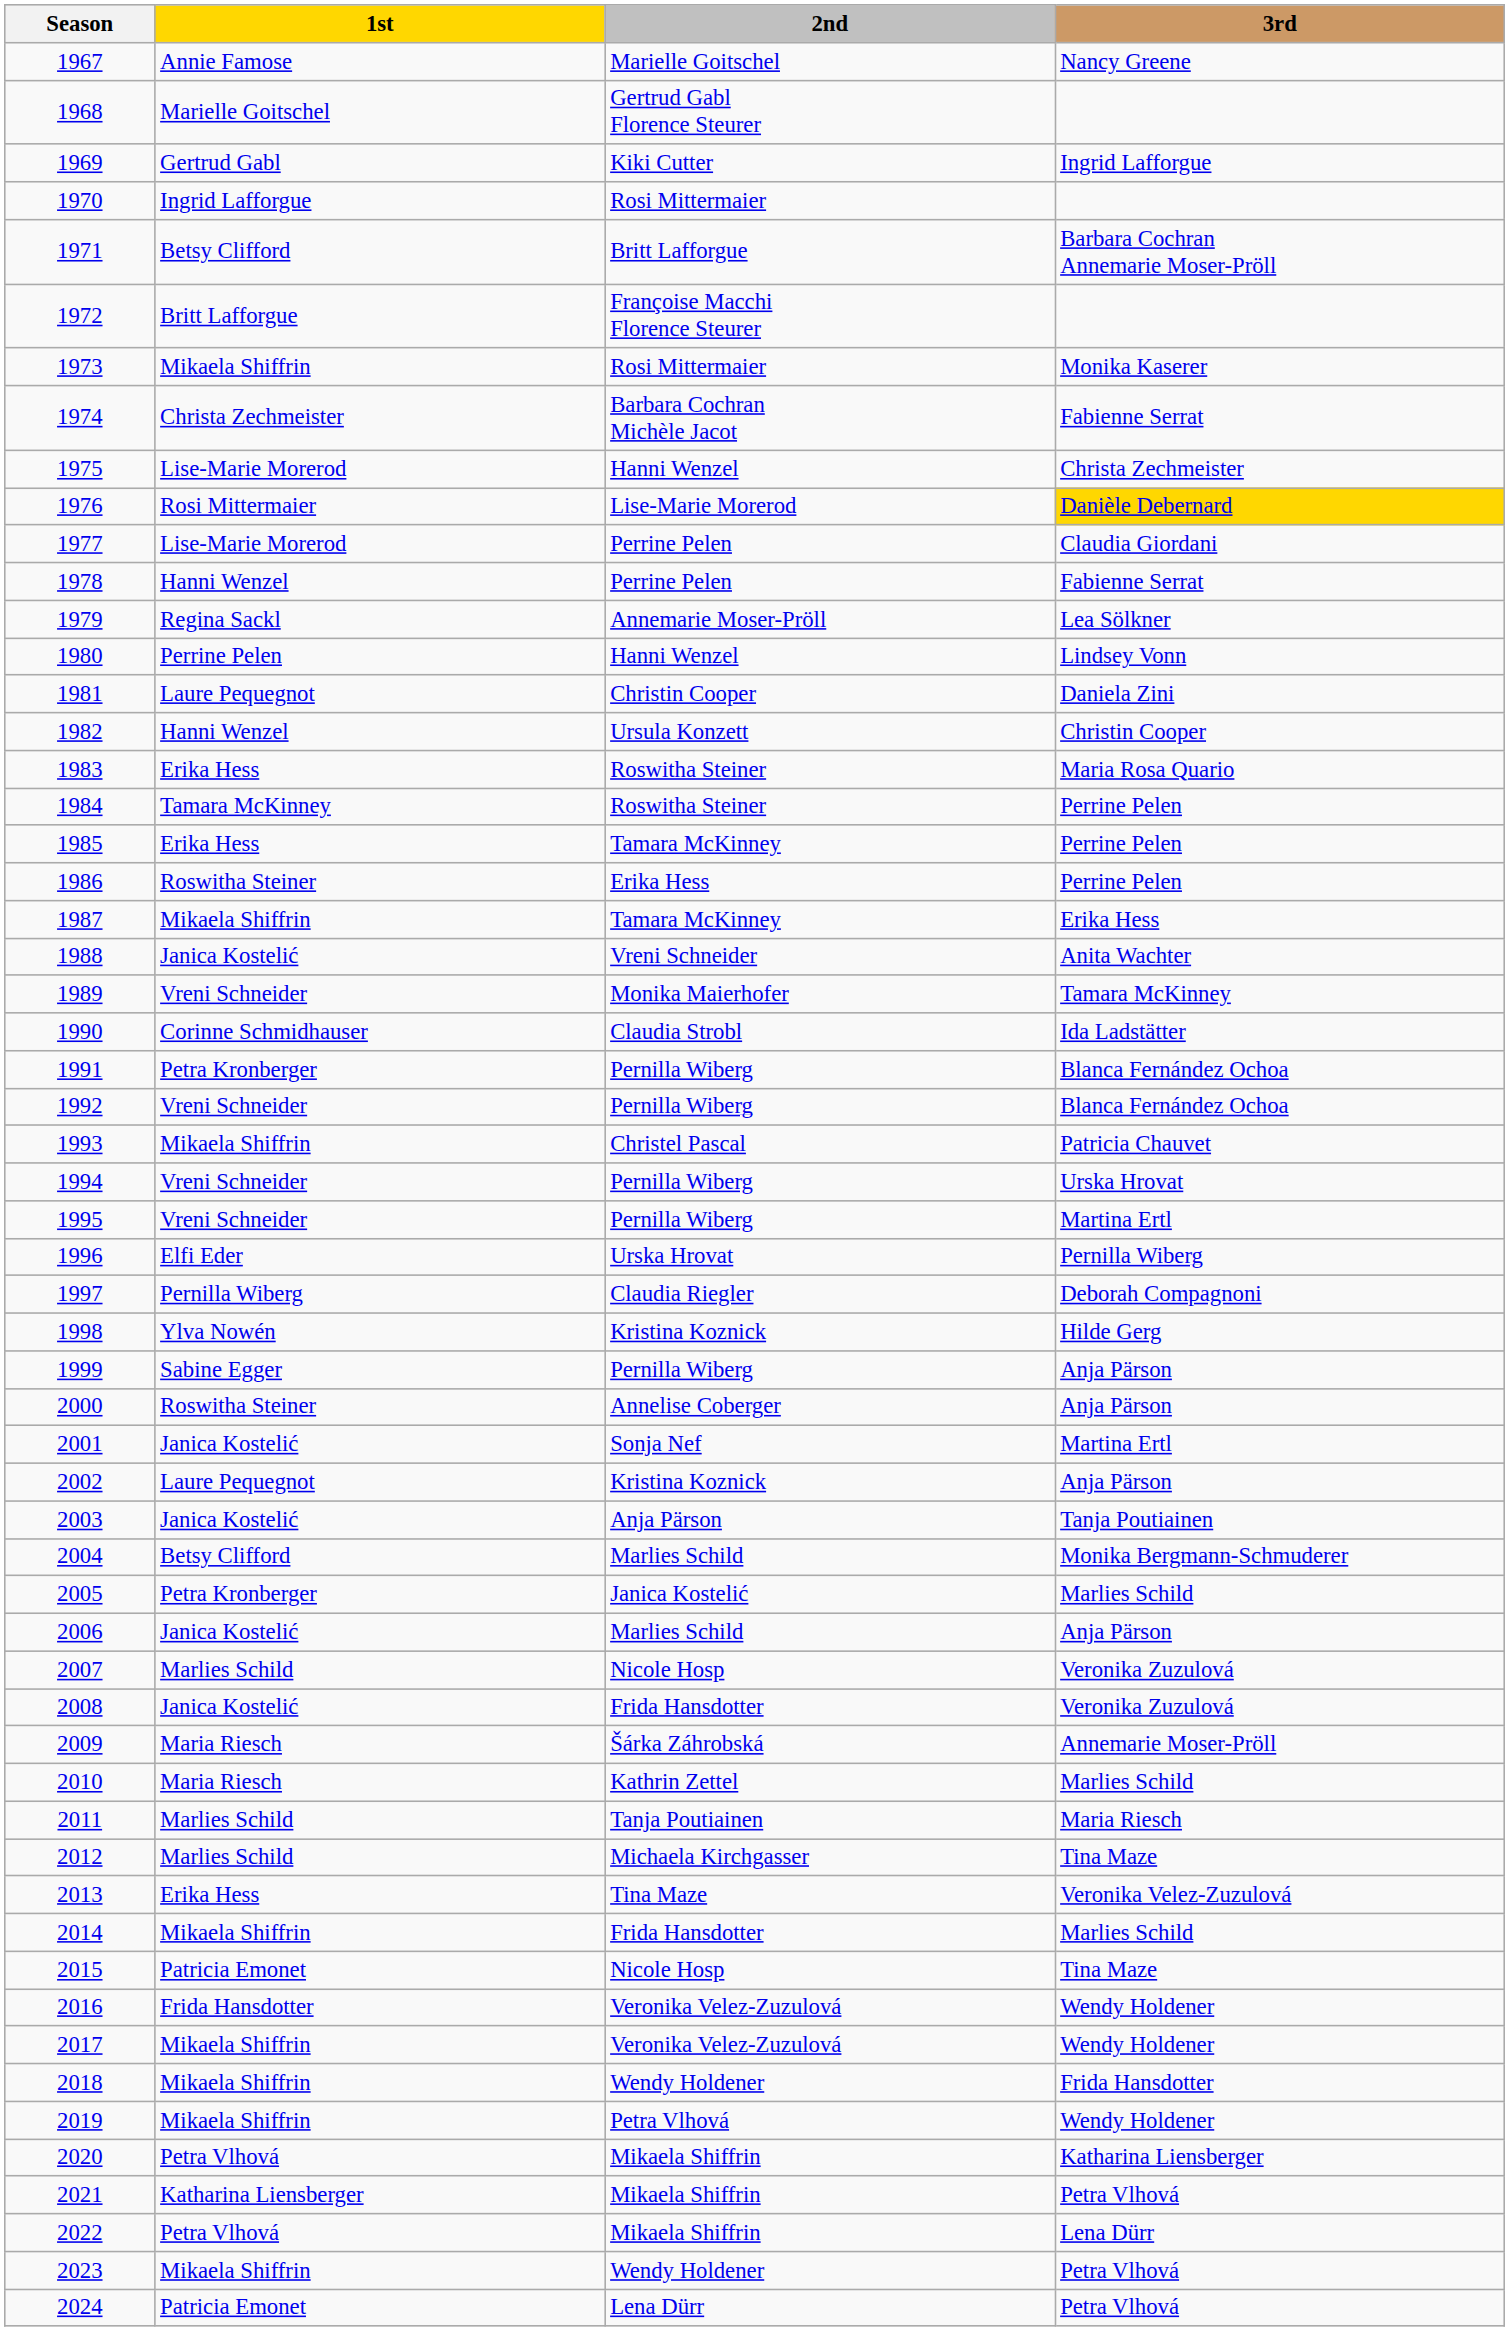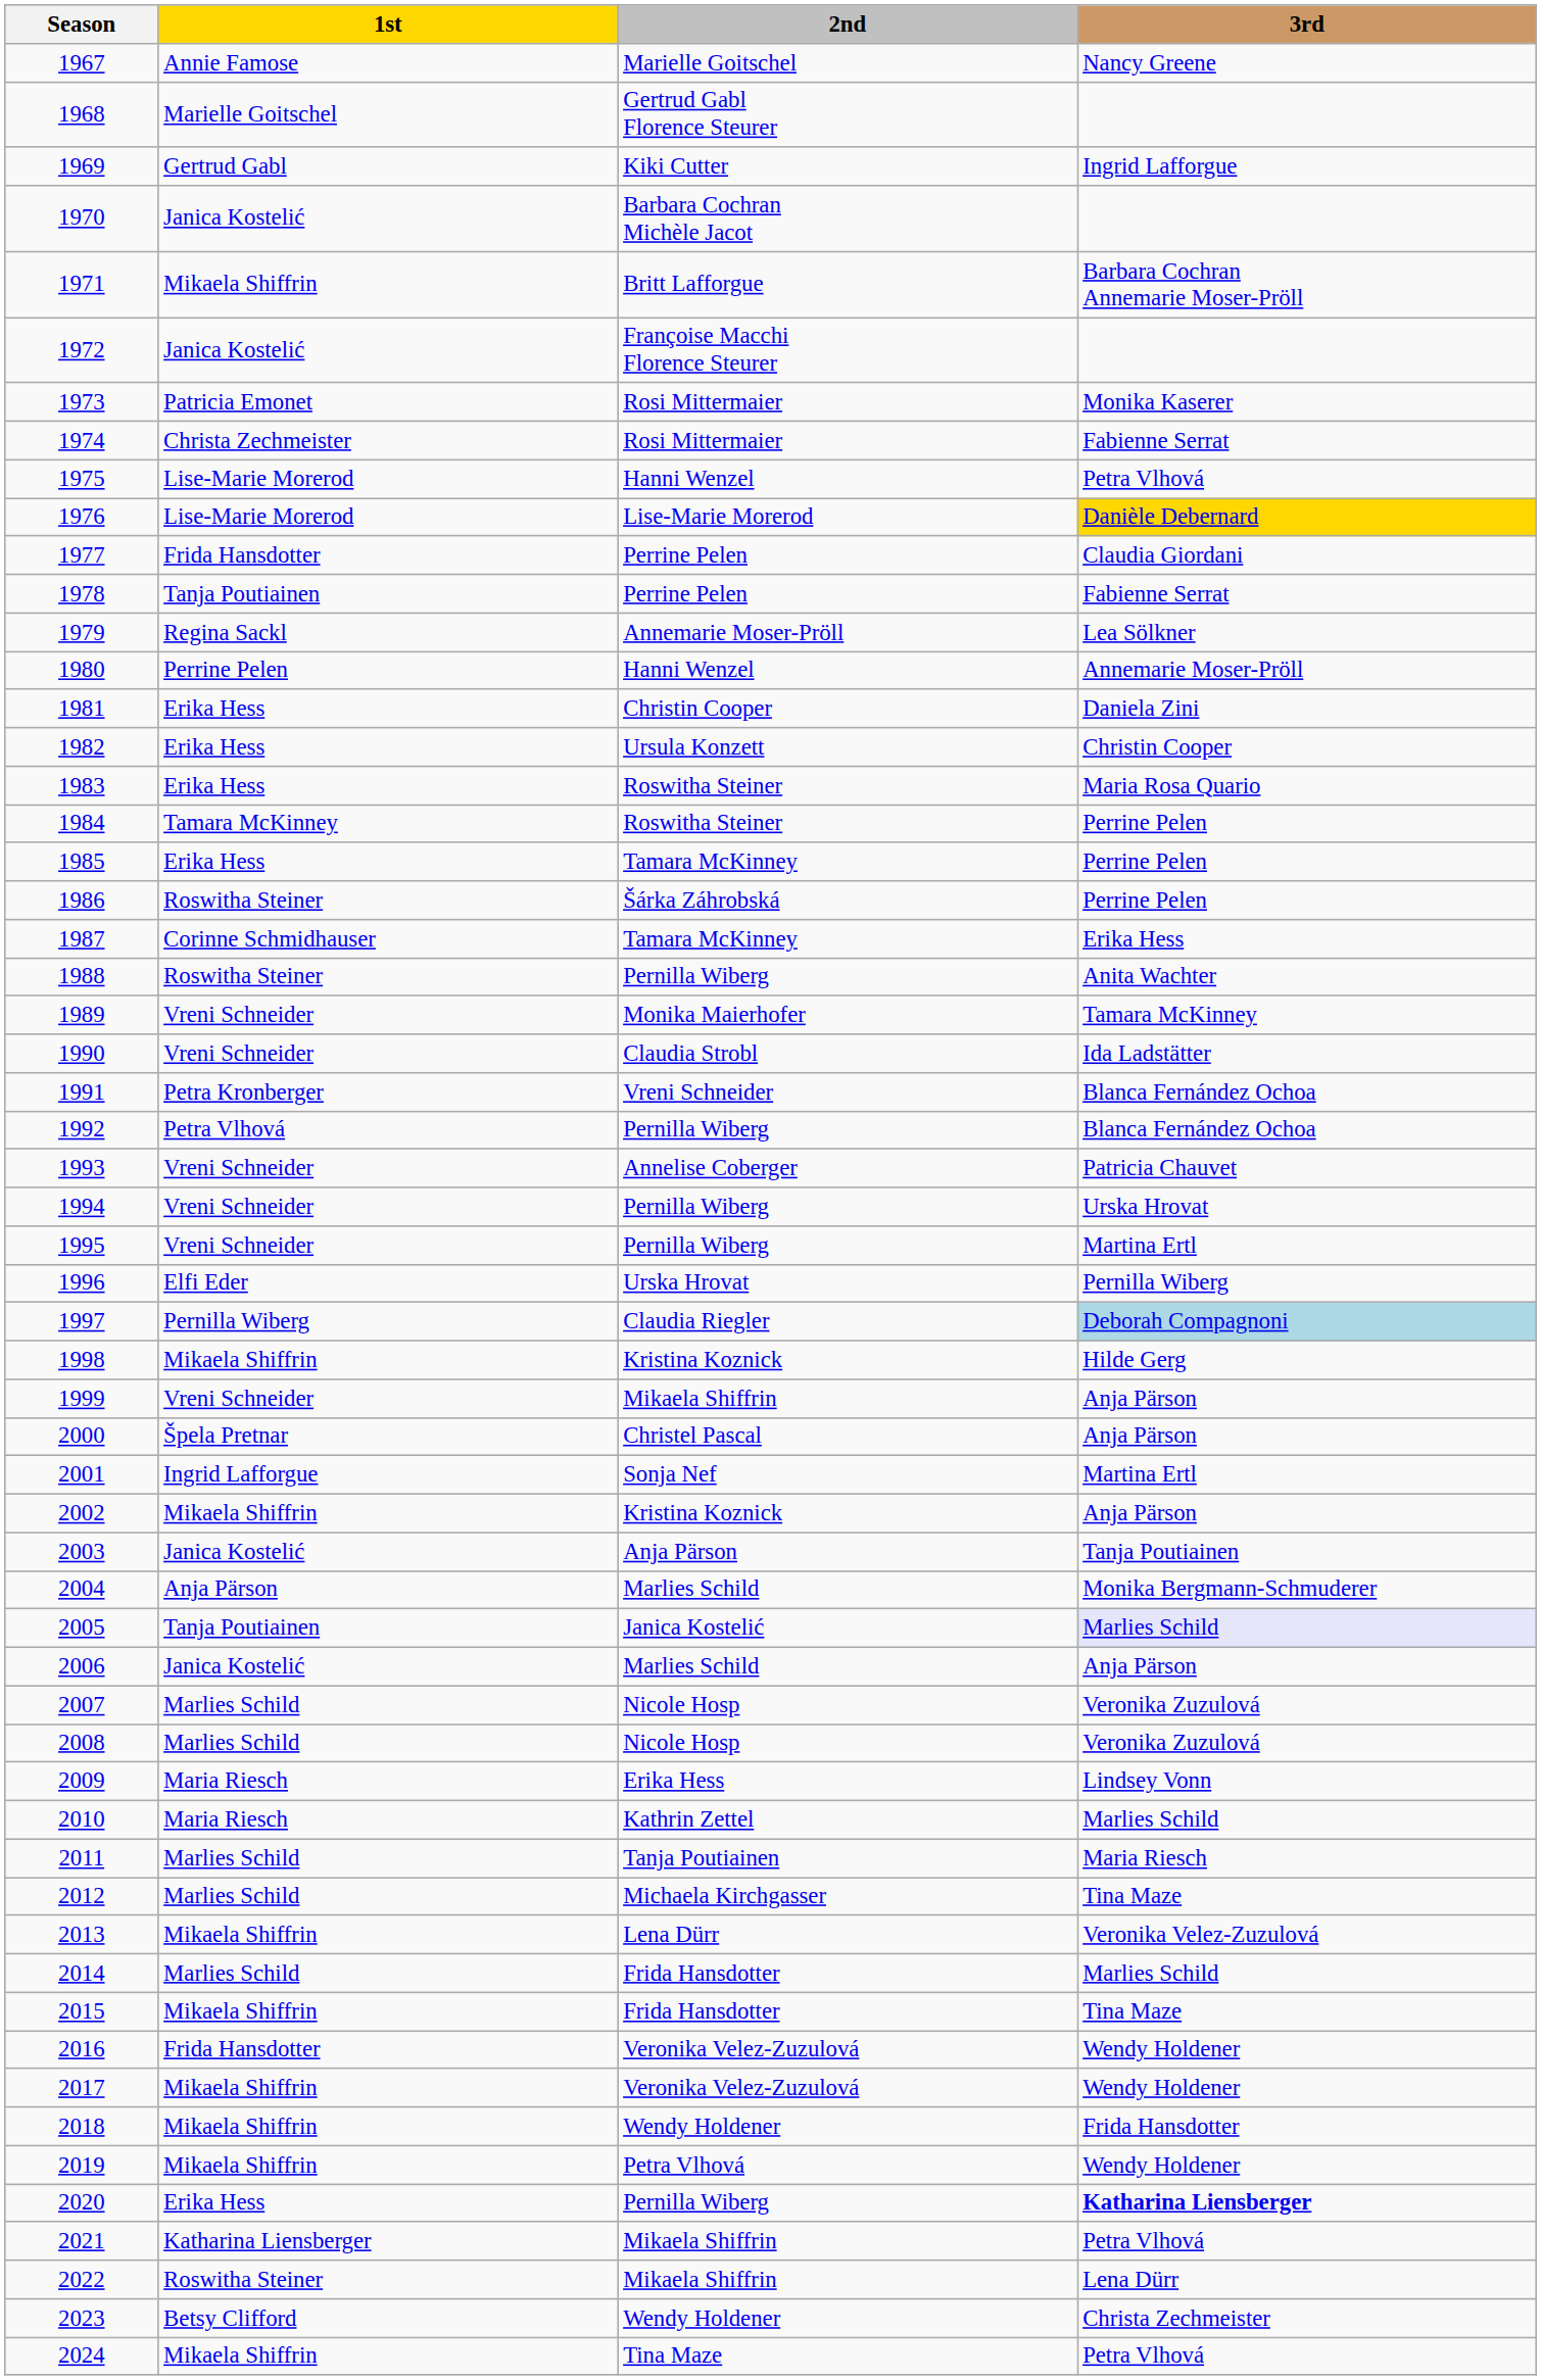1970 | 1st: Ingrid Lafforgue -> Janica Kostelić
1970 | 2nd: Rosi Mittermaier -> Barbara Cochran Michèle Jacot
1971 | 1st: Betsy Clifford -> Mikaela Shiffrin
1972 | 1st: Britt Lafforgue -> Janica Kostelić
1973 | 1st: Mikaela Shiffrin -> Patricia Emonet
1974 | 2nd: Barbara Cochran Michèle Jacot -> Rosi Mittermaier
1975 | 3rd: Christa Zechmeister -> Petra Vlhová
1976 | 1st: Rosi Mittermaier -> Lise-Marie Morerod
1977 | 1st: Lise-Marie Morerod -> Frida Hansdotter
1978 | 1st: Hanni Wenzel -> Tanja Poutiainen
1980 | 3rd: Lindsey Vonn -> Annemarie Moser-Pröll
1981 | 1st: Laure Pequegnot -> Erika Hess
1982 | 1st: Hanni Wenzel -> Erika Hess
1986 | 2nd: Erika Hess -> Šárka Záhrobská
1987 | 1st: Mikaela Shiffrin -> Corinne Schmidhauser
1988 | 1st: Janica Kostelić -> Roswitha Steiner
1988 | 2nd: Vreni Schneider -> Pernilla Wiberg
1990 | 1st: Corinne Schmidhauser -> Vreni Schneider
1991 | 2nd: Pernilla Wiberg -> Vreni Schneider
1992 | 1st: Vreni Schneider -> Petra Vlhová
1993 | 1st: Mikaela Shiffrin -> Vreni Schneider
1993 | 2nd: Christel Pascal -> Annelise Coberger
1997 | 3rd: no background -> lightblue background
1998 | 1st: Ylva Nowén -> Mikaela Shiffrin
1999 | 1st: Sabine Egger -> Vreni Schneider
1999 | 2nd: Pernilla Wiberg -> Mikaela Shiffrin
2000 | 1st: Roswitha Steiner -> Špela Pretnar
2000 | 2nd: Annelise Coberger -> Christel Pascal
2001 | 1st: Janica Kostelić -> Ingrid Lafforgue
2002 | 1st: Laure Pequegnot -> Mikaela Shiffrin
2004 | 1st: Betsy Clifford -> Anja Pärson
2005 | 1st: Petra Kronberger -> Tanja Poutiainen
2005 | 3rd: no background -> lavender background
2008 | 1st: Janica Kostelić -> Marlies Schild
2008 | 2nd: Frida Hansdotter -> Nicole Hosp
2009 | 2nd: Šárka Záhrobská -> Erika Hess
2009 | 3rd: Annemarie Moser-Pröll -> Lindsey Vonn
2013 | 1st: Erika Hess -> Mikaela Shiffrin
2013 | 2nd: Tina Maze -> Lena Dürr
2014 | 1st: Mikaela Shiffrin -> Marlies Schild
2015 | 1st: Patricia Emonet -> Mikaela Shiffrin
2015 | 2nd: Nicole Hosp -> Frida Hansdotter
2020 | 1st: Petra Vlhová -> Erika Hess
2020 | 2nd: Mikaela Shiffrin -> Pernilla Wiberg
2020 | 3rd: normal -> bold
2022 | 1st: Petra Vlhová -> Roswitha Steiner
2023 | 1st: Mikaela Shiffrin -> Betsy Clifford
2023 | 3rd: Petra Vlhová -> Christa Zechmeister
2024 | 1st: Patricia Emonet -> Mikaela Shiffrin
2024 | 2nd: Lena Dürr -> Tina Maze
